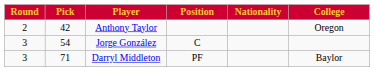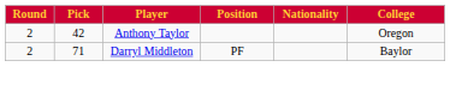- row: 3 | 54 | Jorge González | C
Darryl Middleton | Round: 3 -> 2
